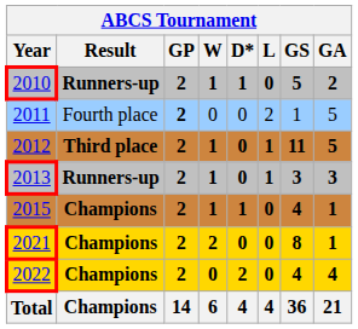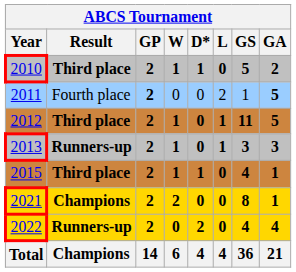2010 | Result: Runners-up -> Third place
2011 | GA: normal -> bold
2015 | Result: Champions -> Third place
2022 | Result: Champions -> Runners-up
